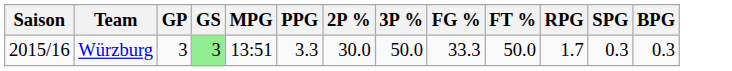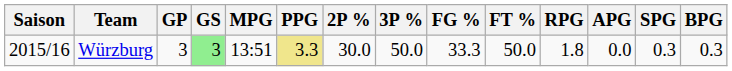+ column: APG | 0.0
Würzburg | PPG: no background -> khaki background
Würzburg | RPG: 1.7 -> 1.8
